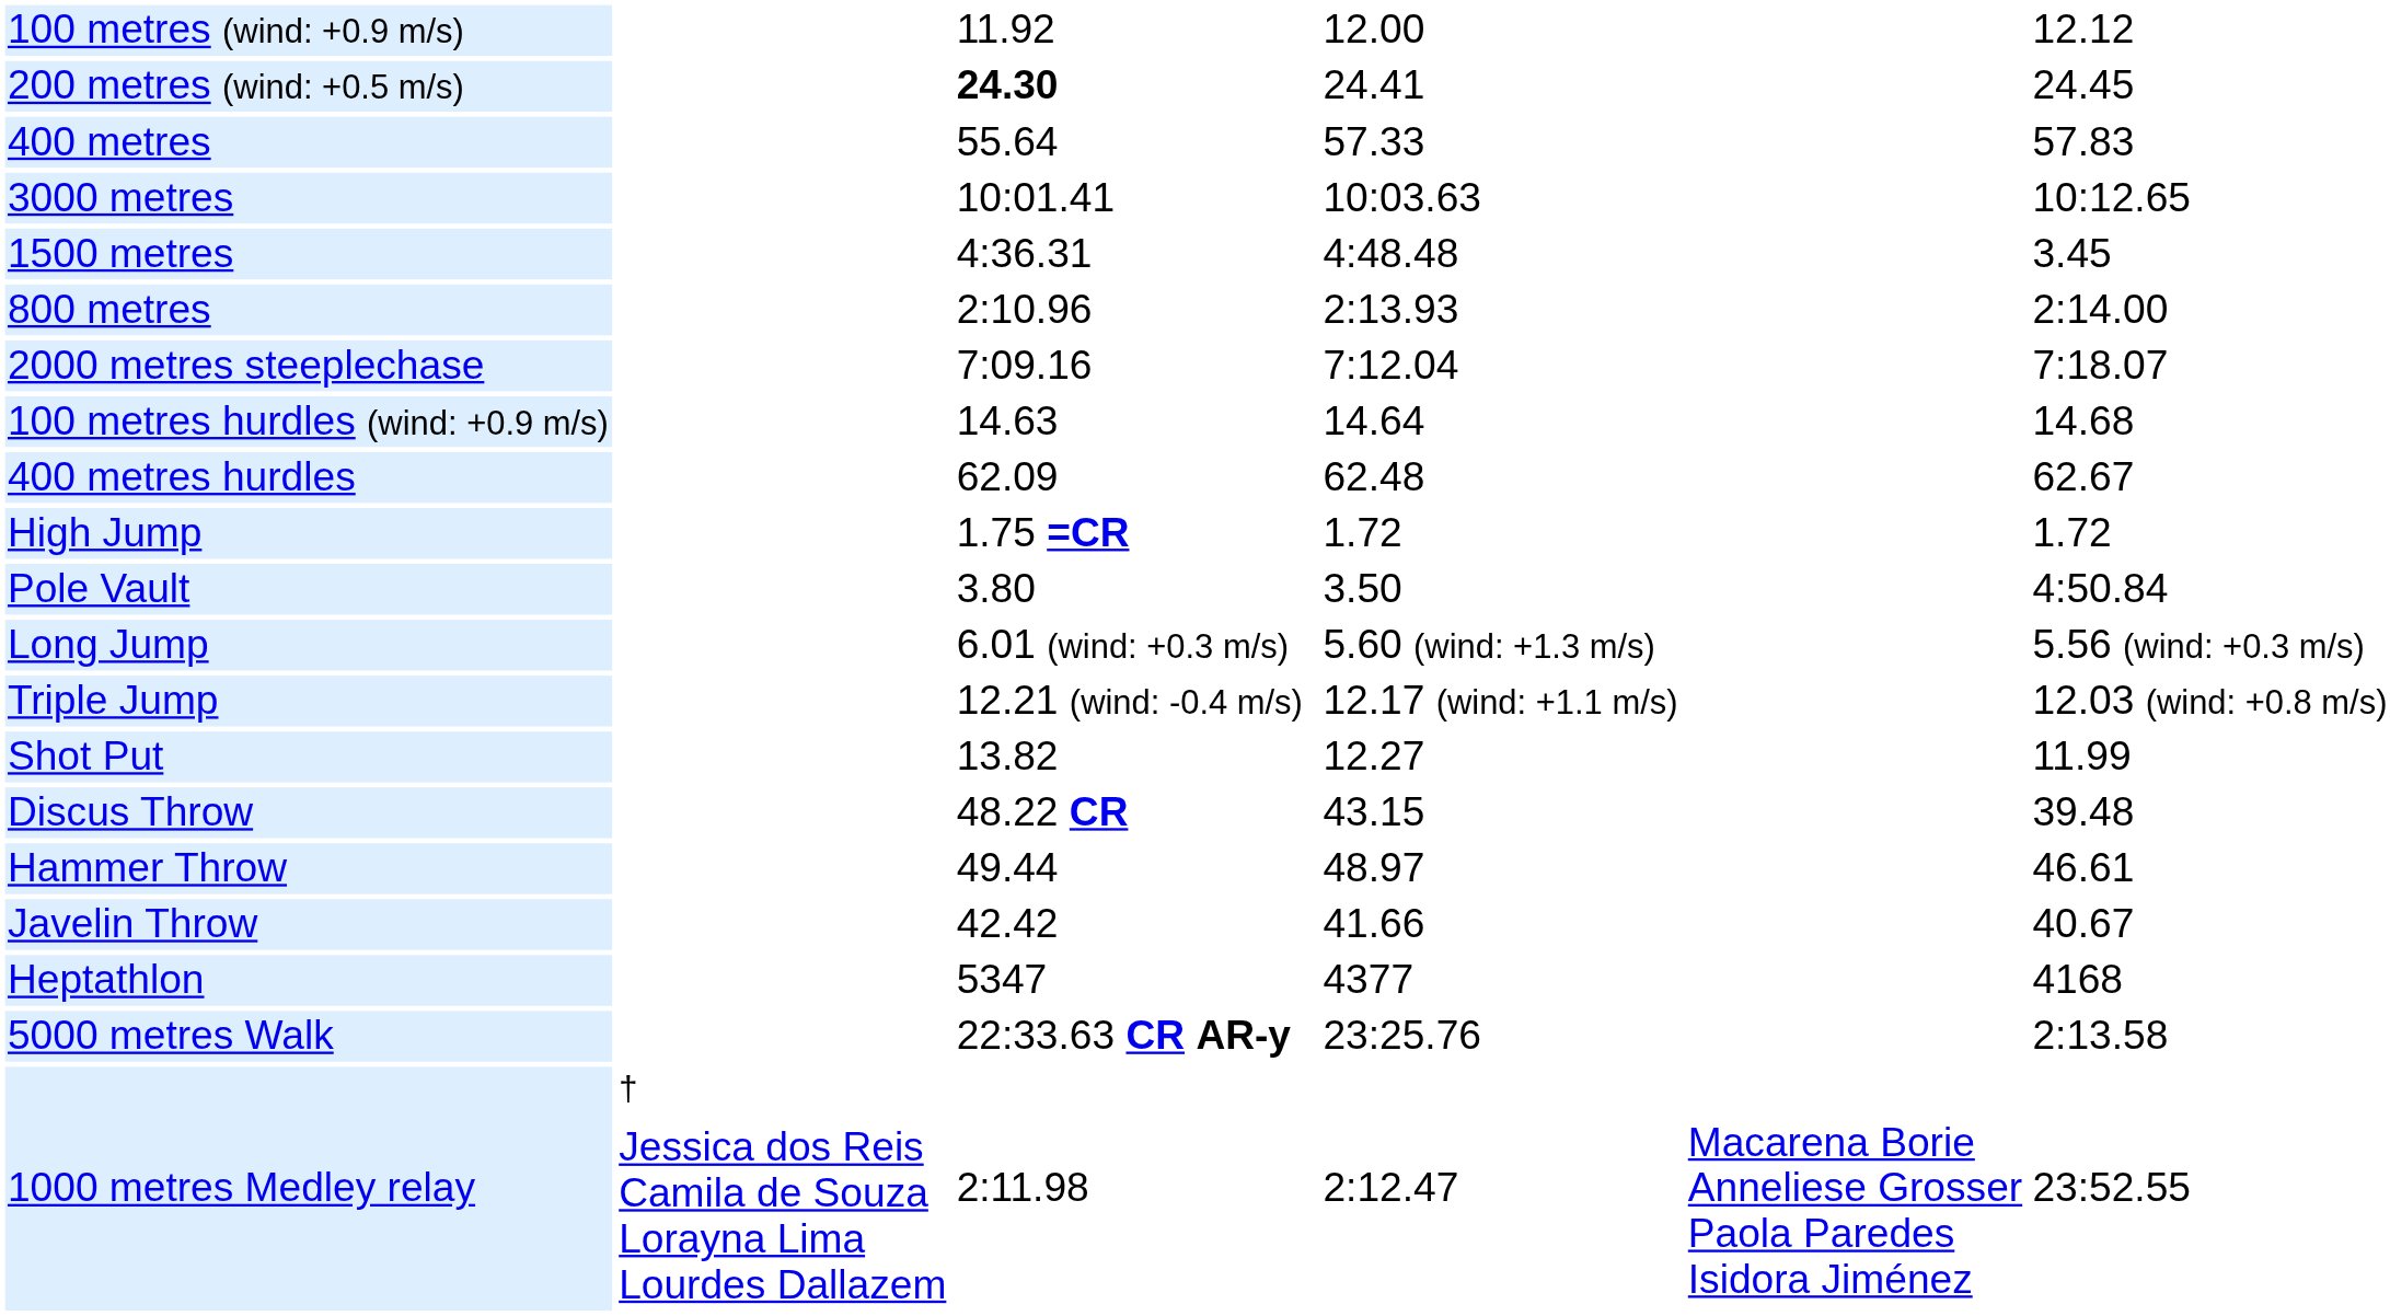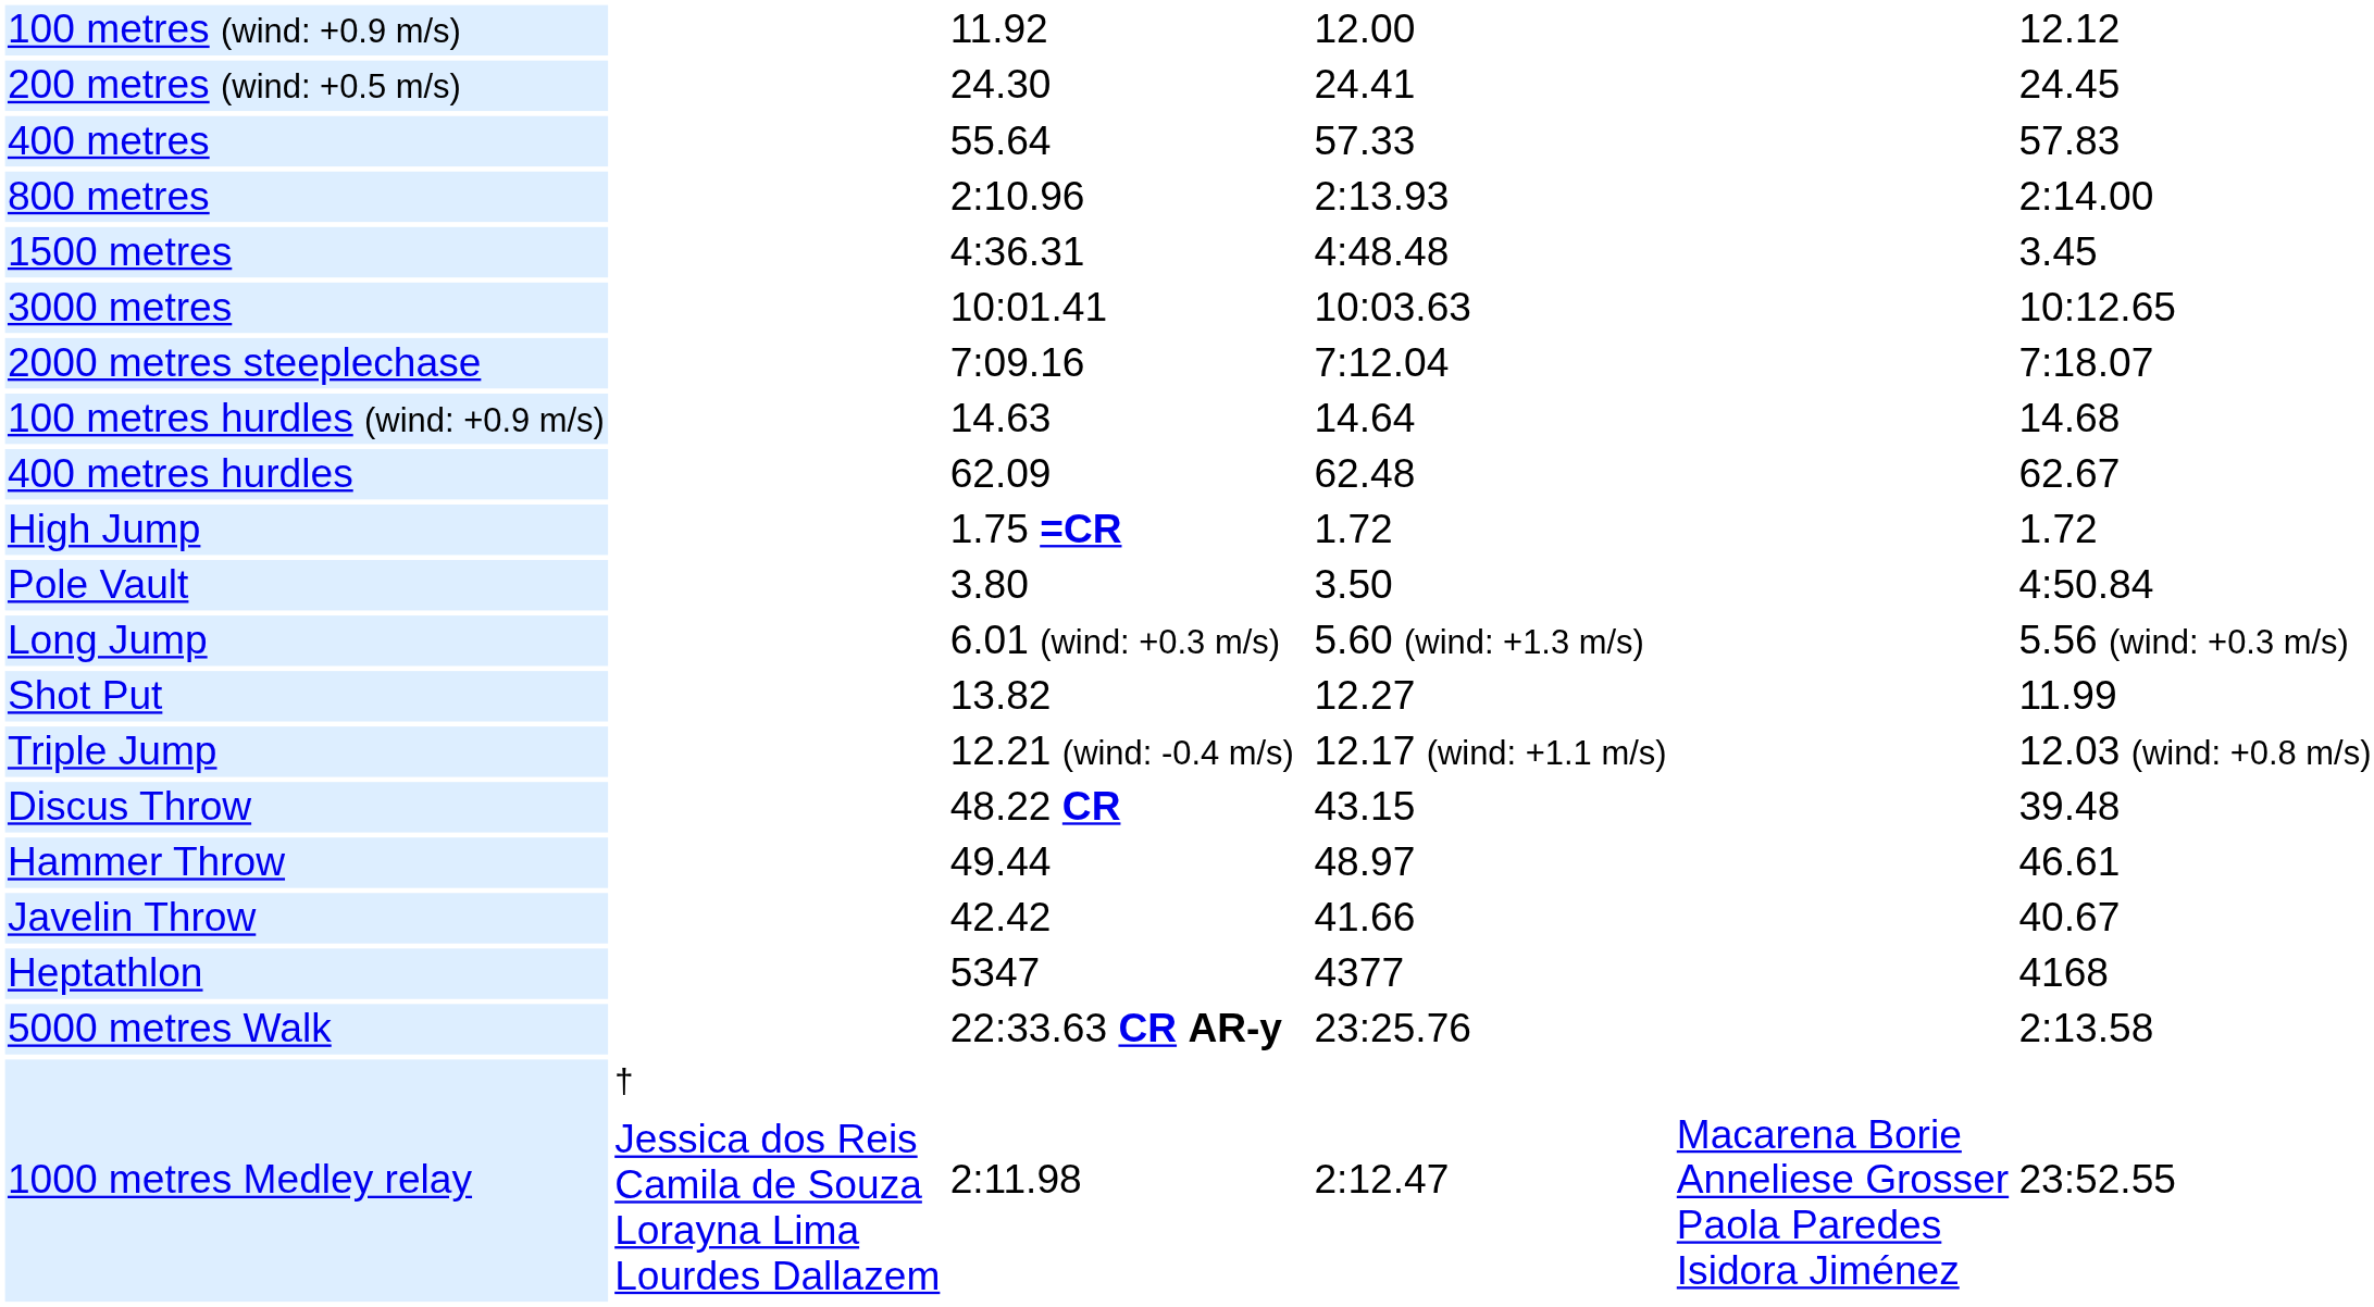200 metres (wind: +0.5 m/s) | column 3: bold -> normal
rows swapped: 800 metres <-> 3000 metres
rows swapped: Triple Jump <-> Shot Put
